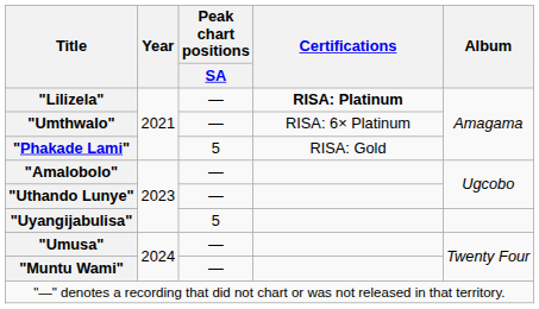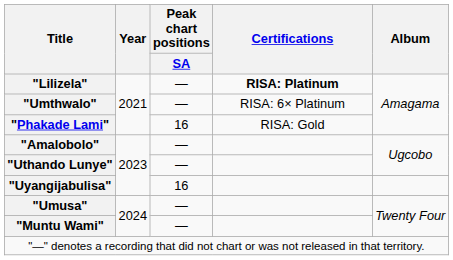"Phakade Lami" | Peak chart positions / SA: 5 -> 16
"Uyangijabulisa" | Peak chart positions / SA: 5 -> 16
